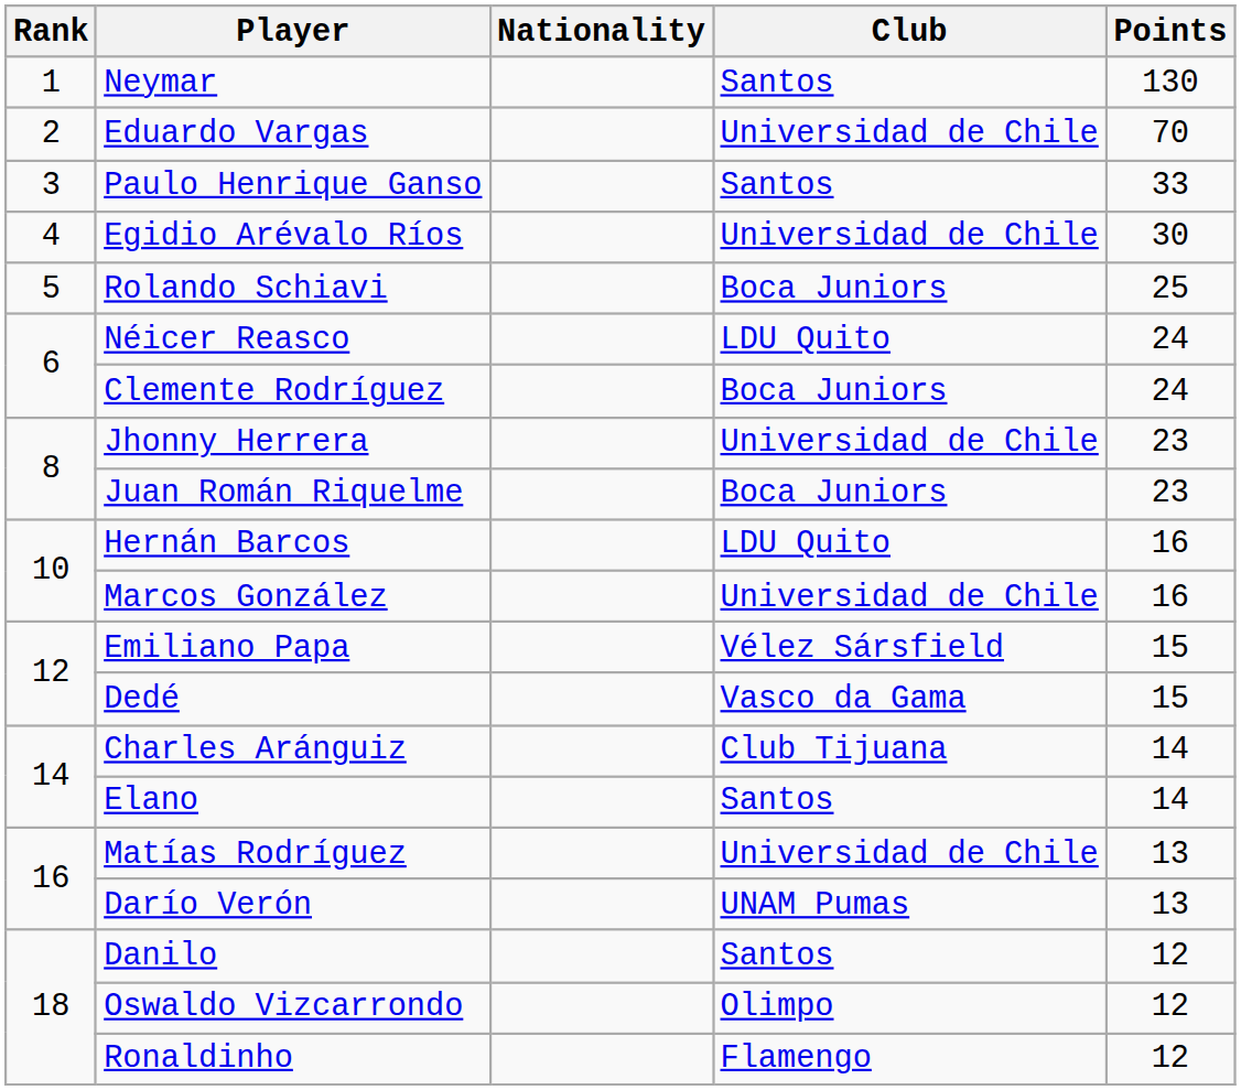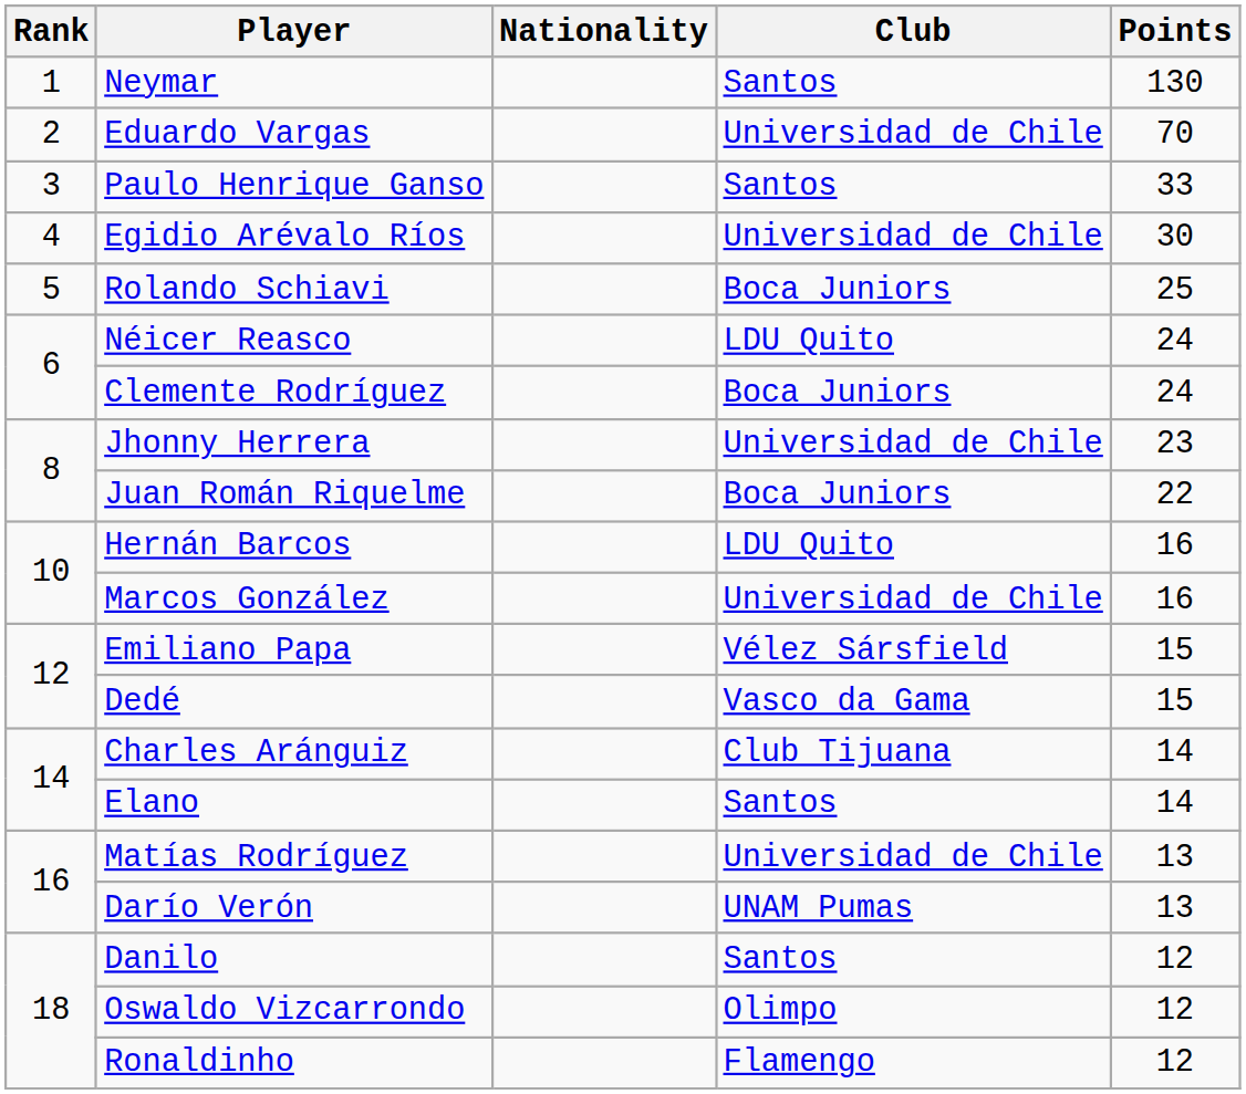Juan Román Riquelme | Points: 23 -> 22
